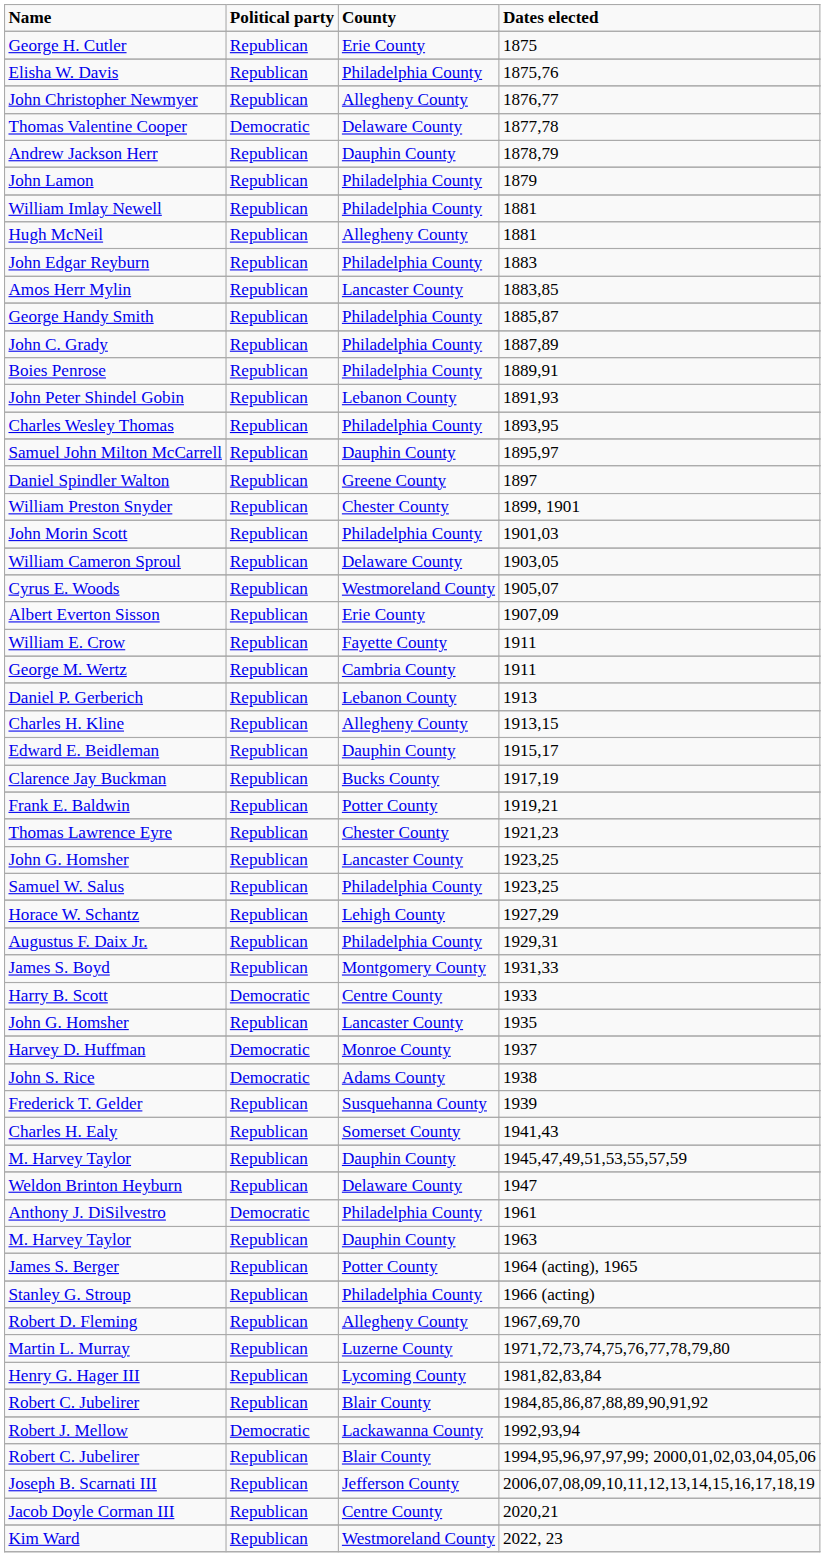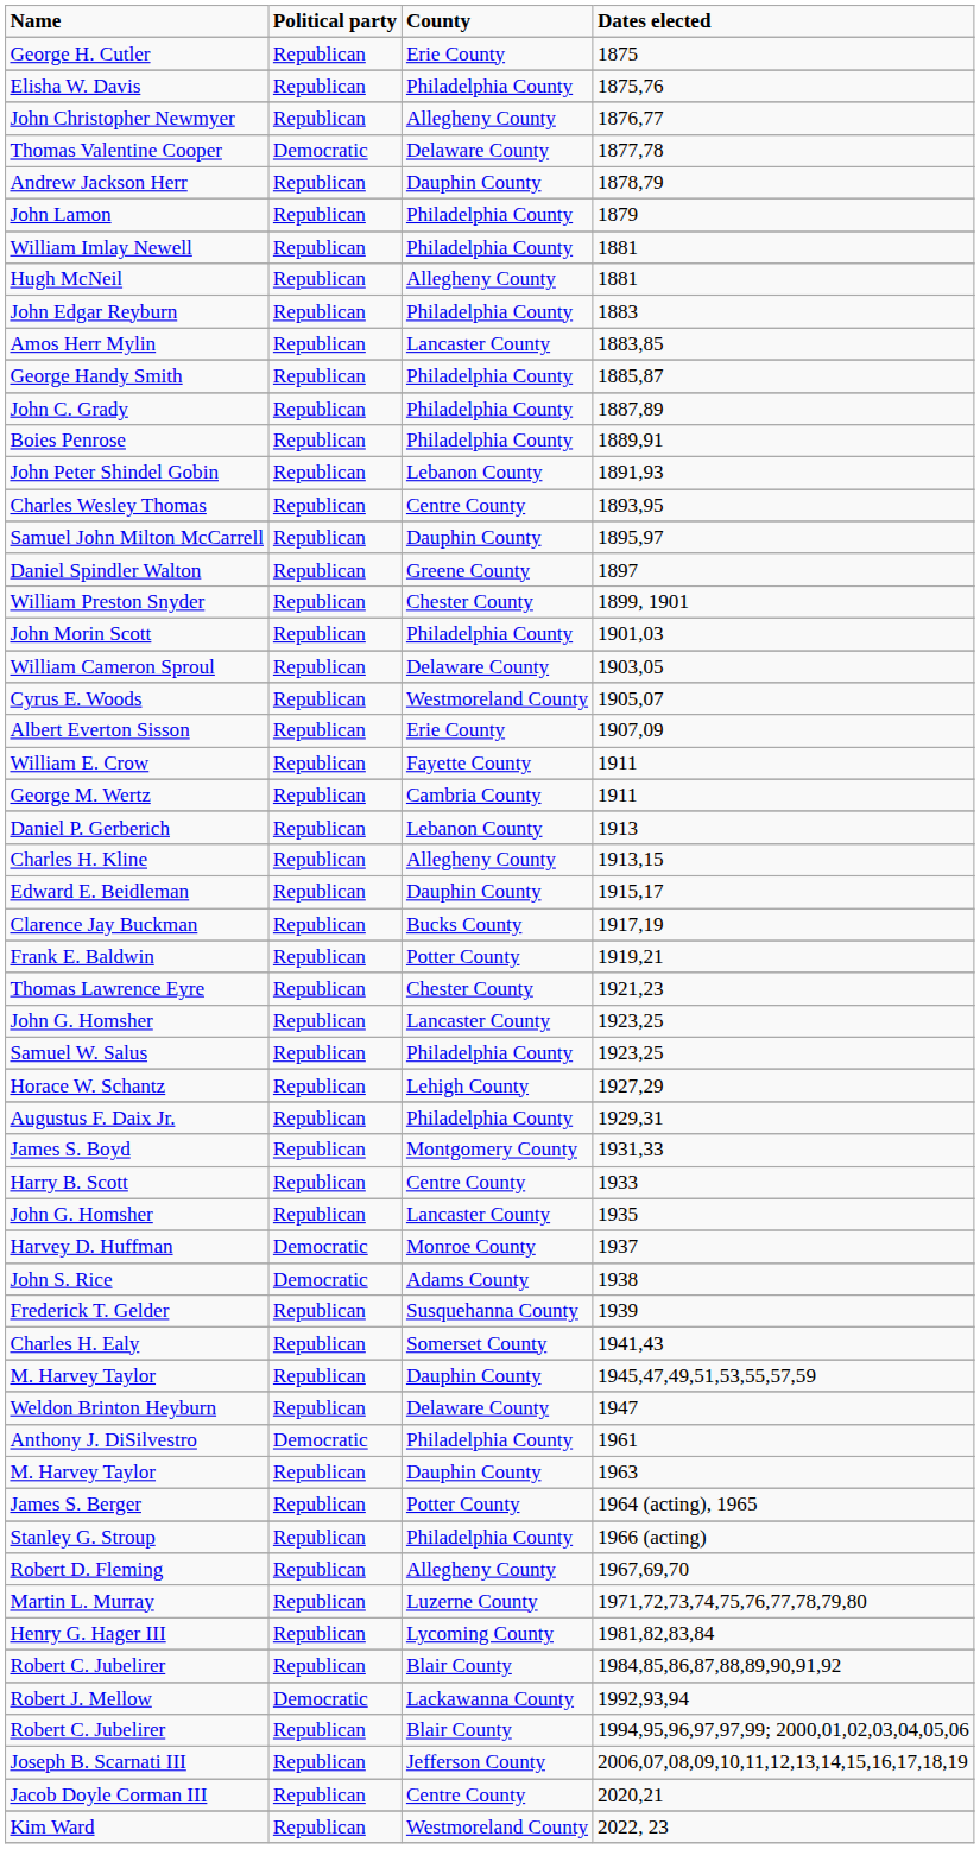Charles Wesley Thomas | County: Philadelphia County -> Centre County
Harry B. Scott | Political party: Democratic -> Republican
